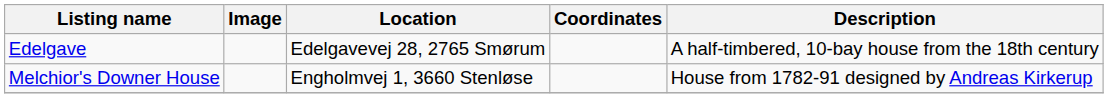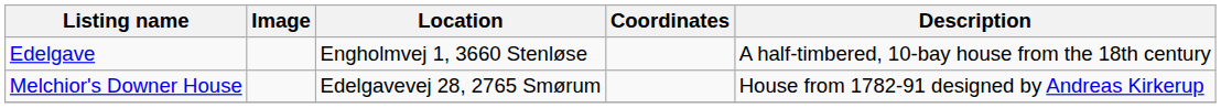Edelgave | Location: Edelgavevej 28, 2765 Smørum -> Engholmvej 1, 3660 Stenløse
Melchior's Downer House | Location: Engholmvej 1, 3660 Stenløse -> Edelgavevej 28, 2765 Smørum
